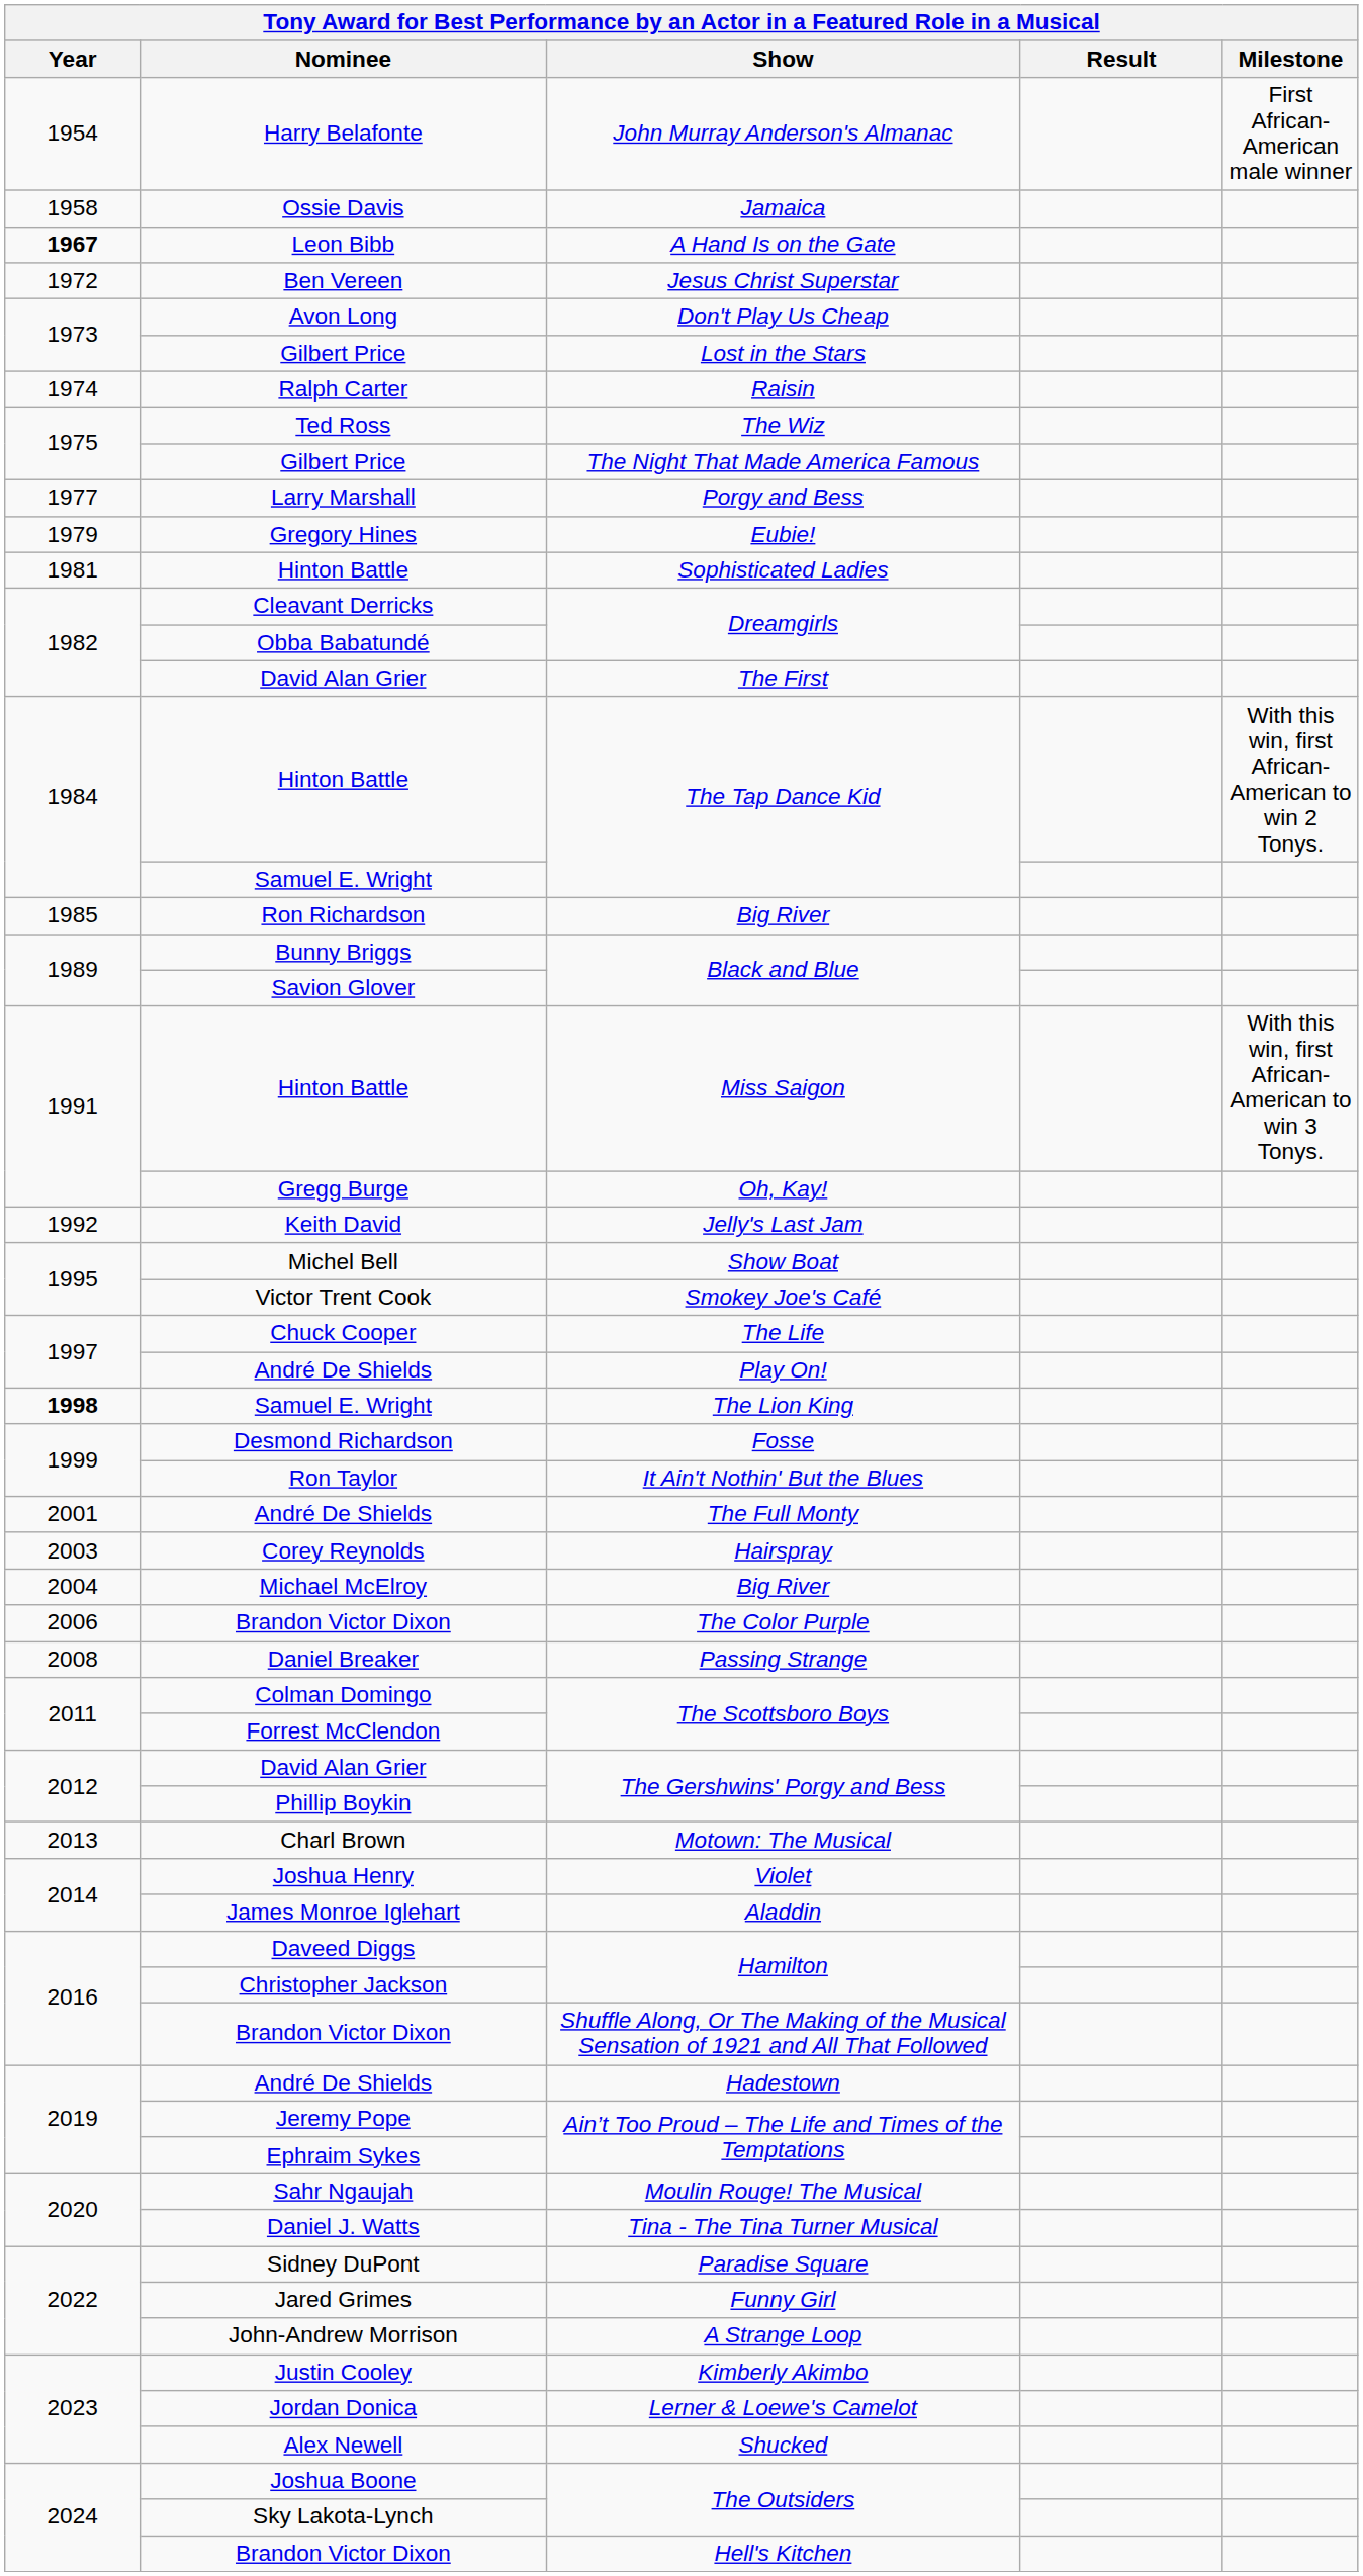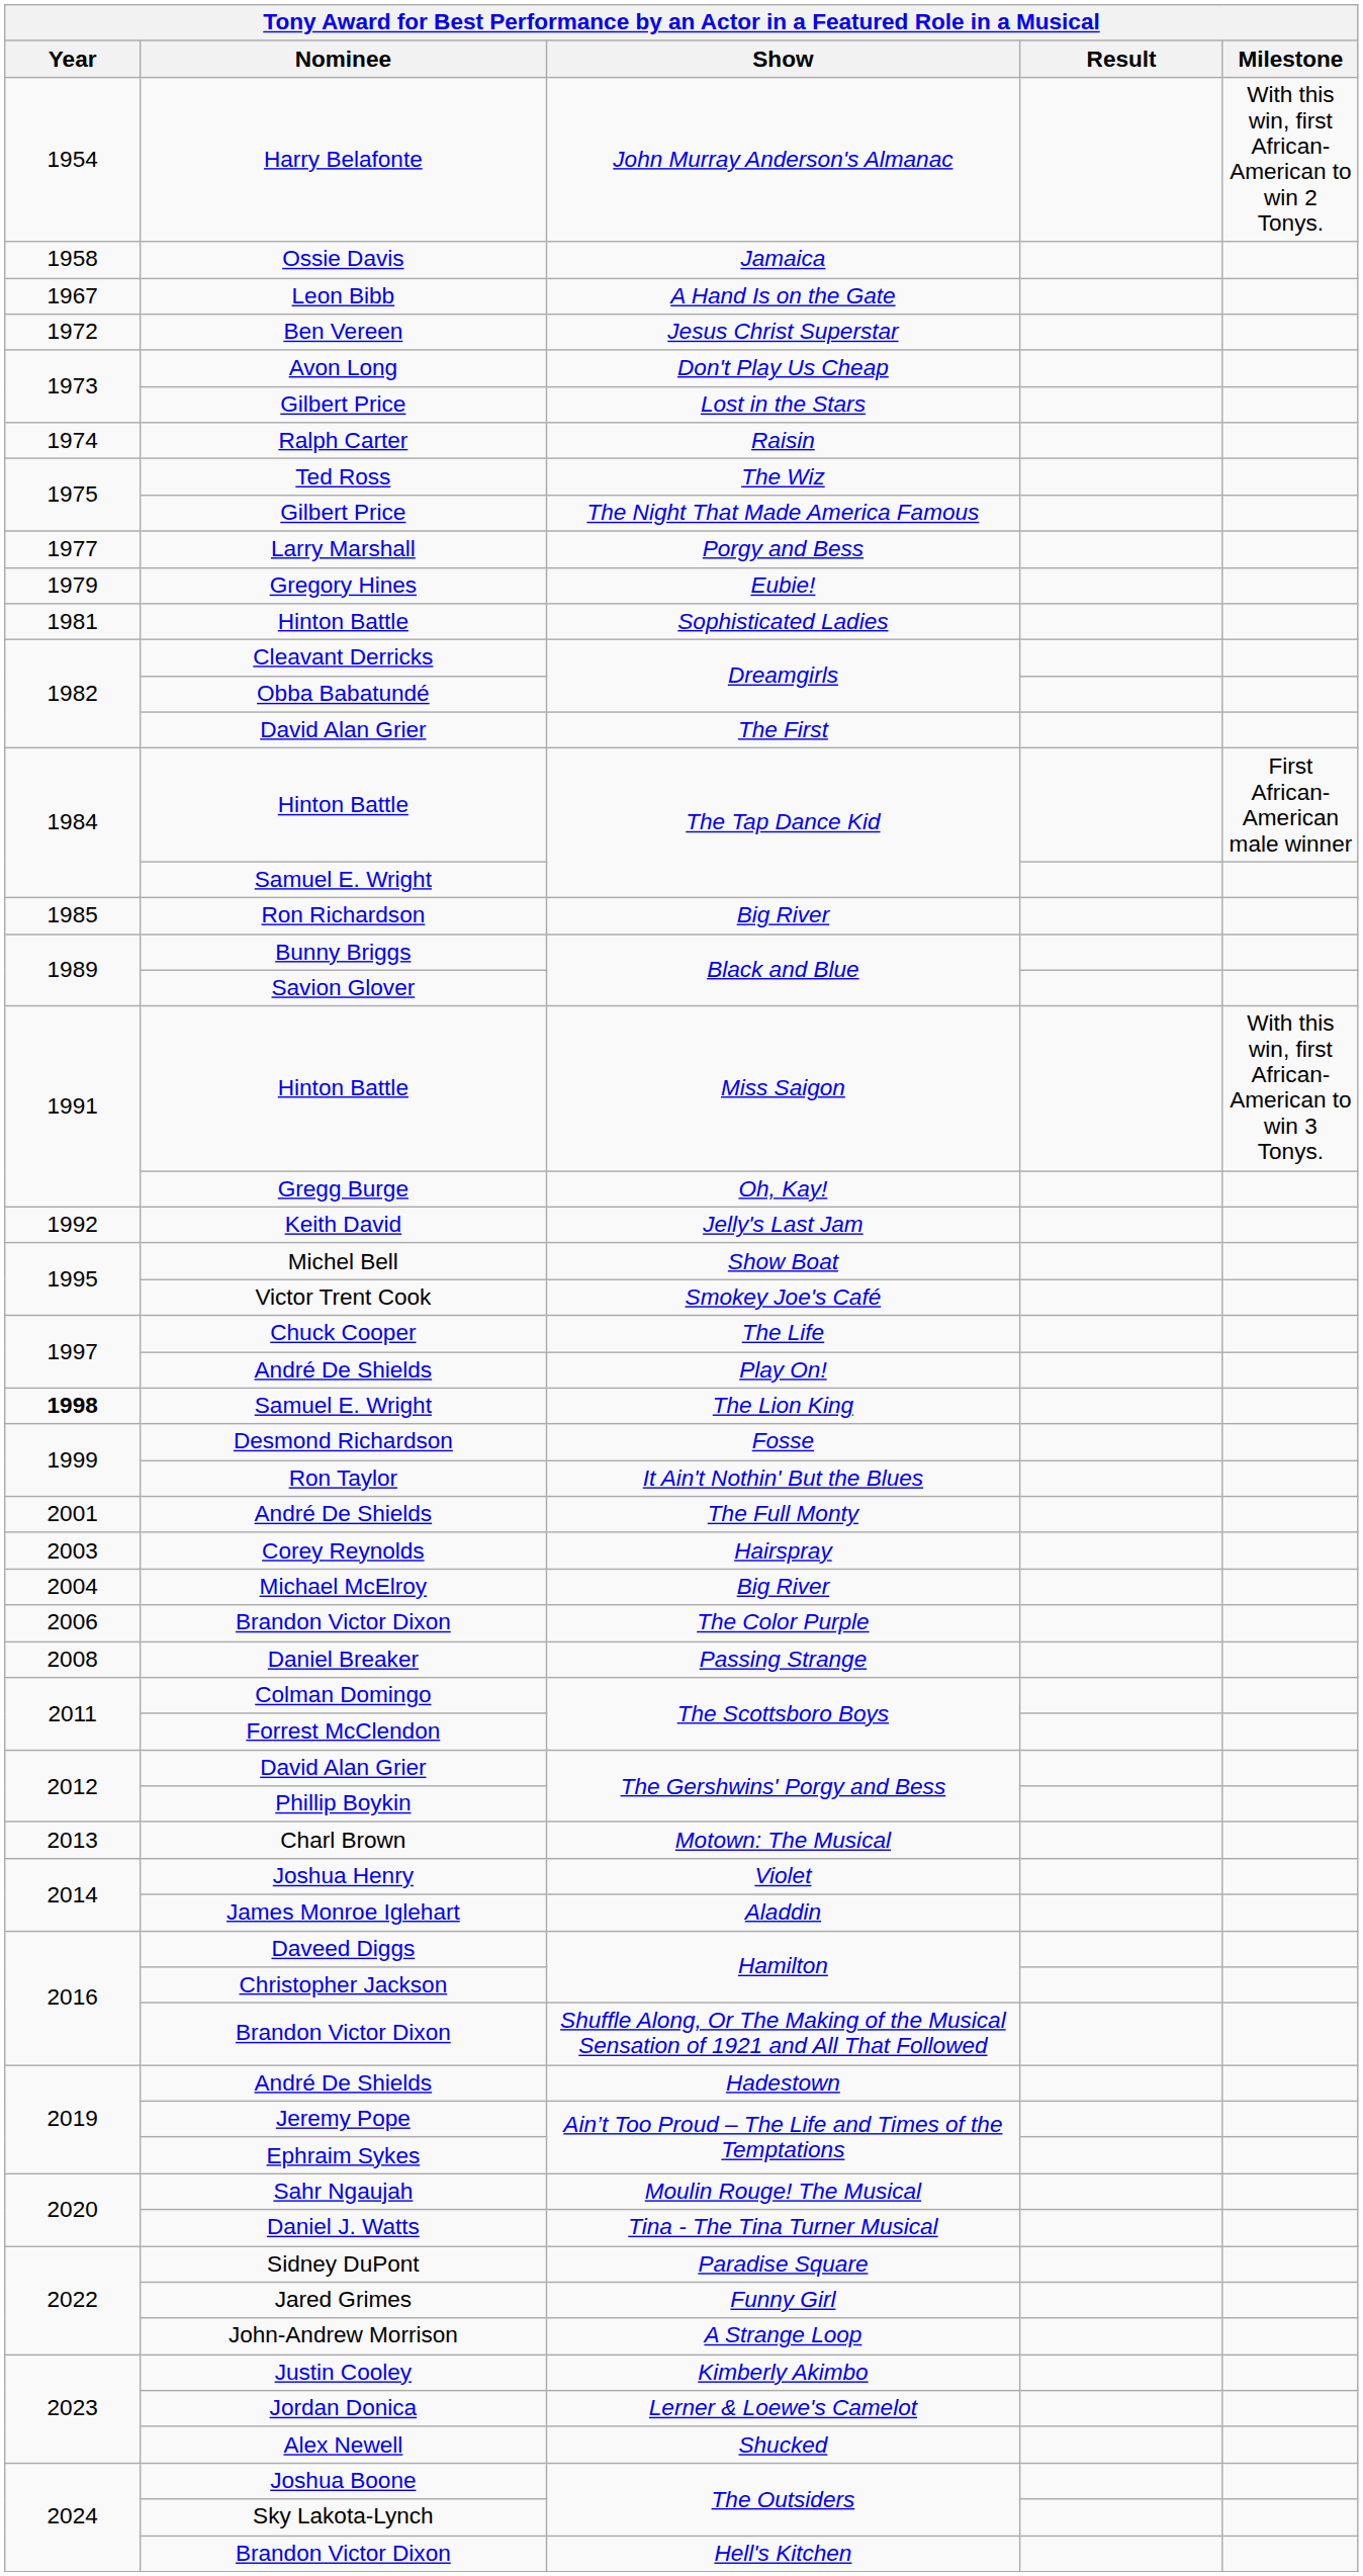Harry Belafonte | Milestone: First African-American male winner -> With this win, first African-American to win 2 Tonys.
Leon Bibb | Year: bold -> normal
Hinton Battle / The Tap Dance Kid | Milestone: With this win, first African-American to win 2 Tonys. -> First African-American male winner
